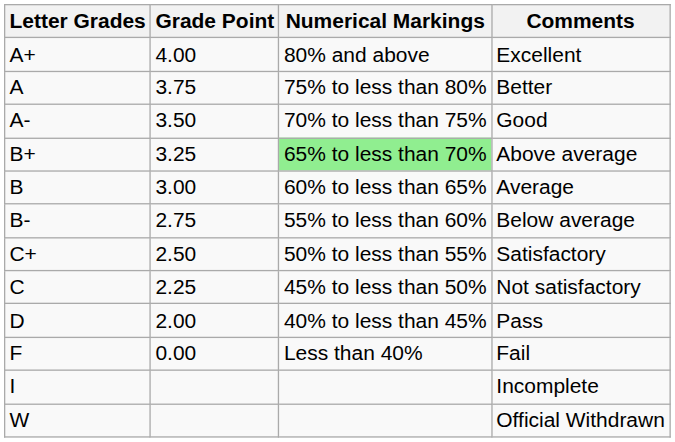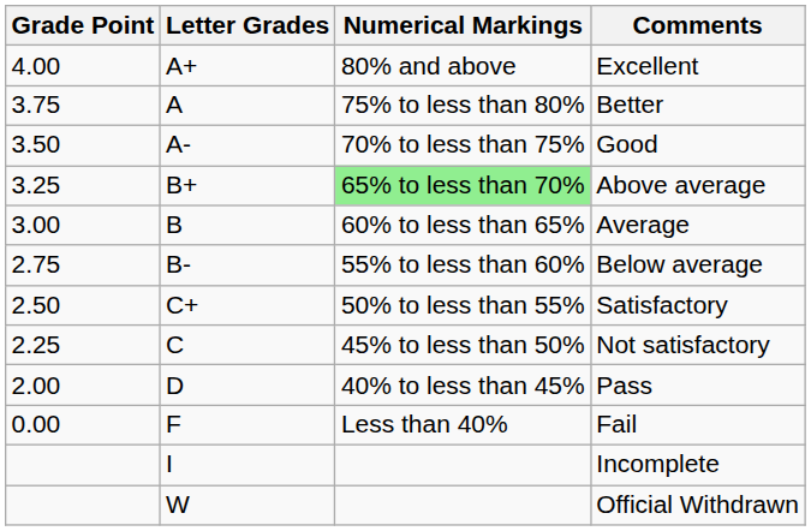columns swapped: Letter Grades <-> Grade Point
